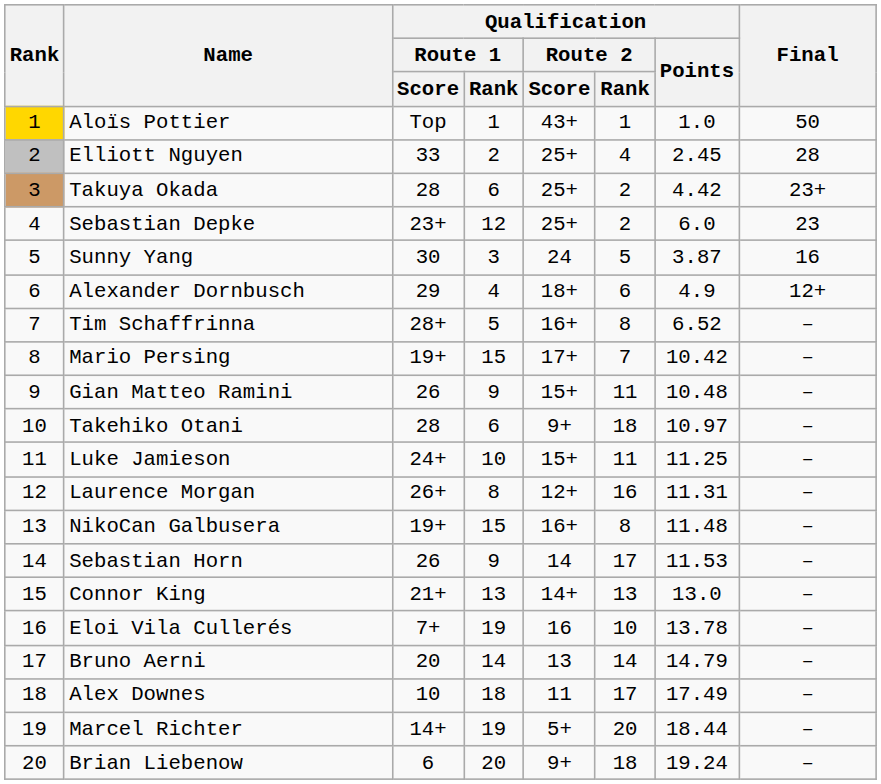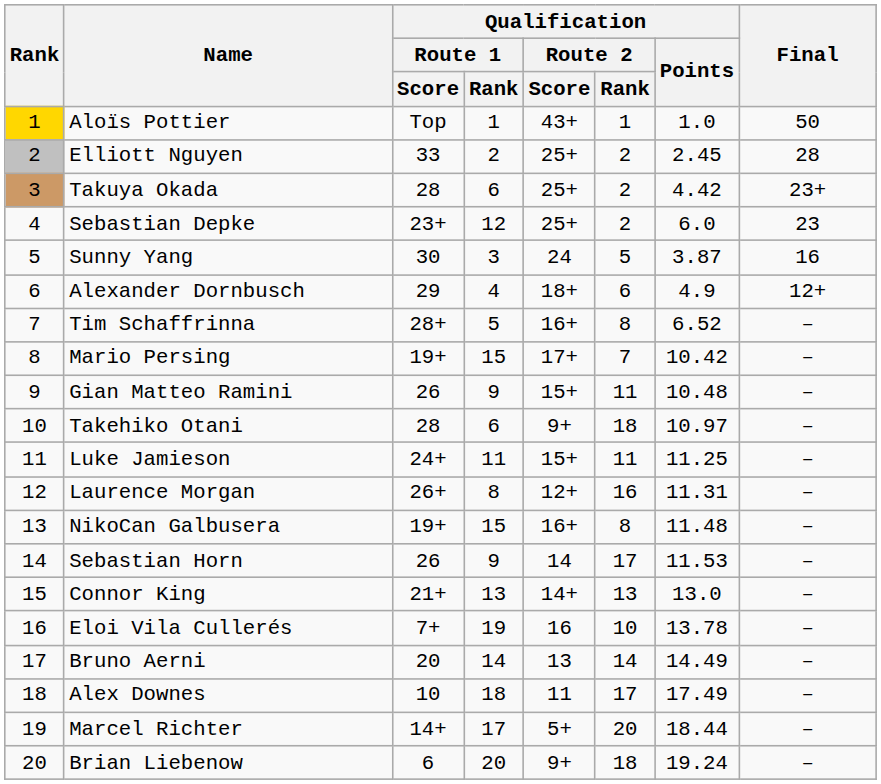Elliott Nguyen | Qualification / Route 2 / Rank: 4 -> 2
Luke Jamieson | Qualification / Route 1 / Rank: 10 -> 11
Bruno Aerni | Qualification / Points: 14.79 -> 14.49
Marcel Richter | Qualification / Route 1 / Rank: 19 -> 17
